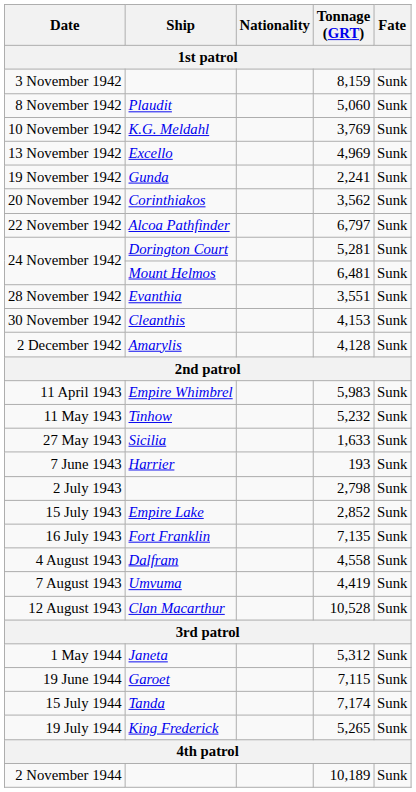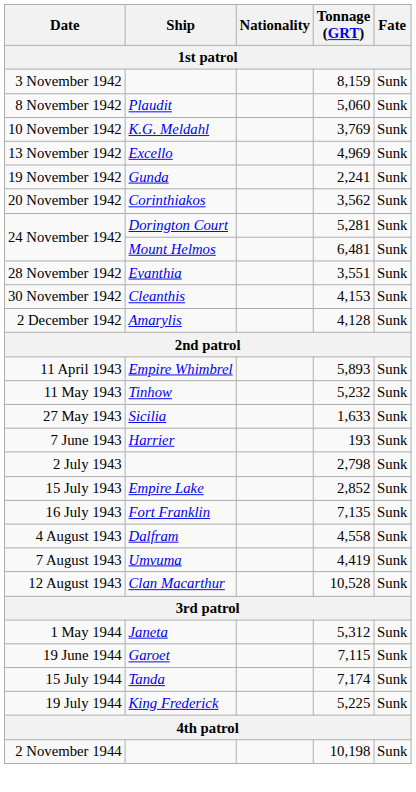- row: 22 November 1942 | Alcoa Pathfinder | 6,797 | Sunk
11 April 1943 | Tonnage (GRT): 5,983 -> 5,893
19 July 1944 | Tonnage (GRT): 5,265 -> 5,225
2 November 1944 | Tonnage (GRT): 10,189 -> 10,198
